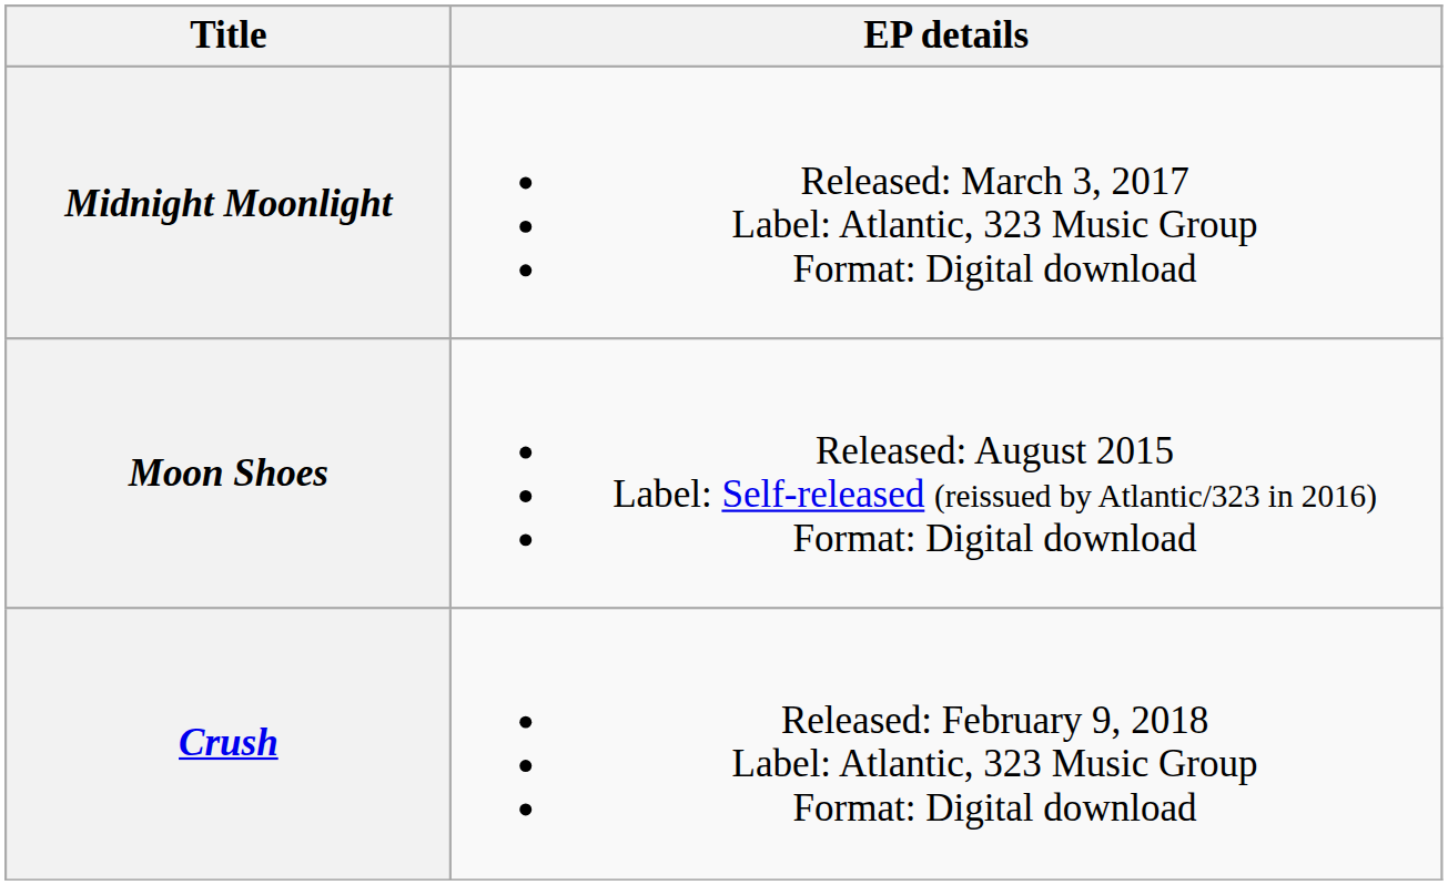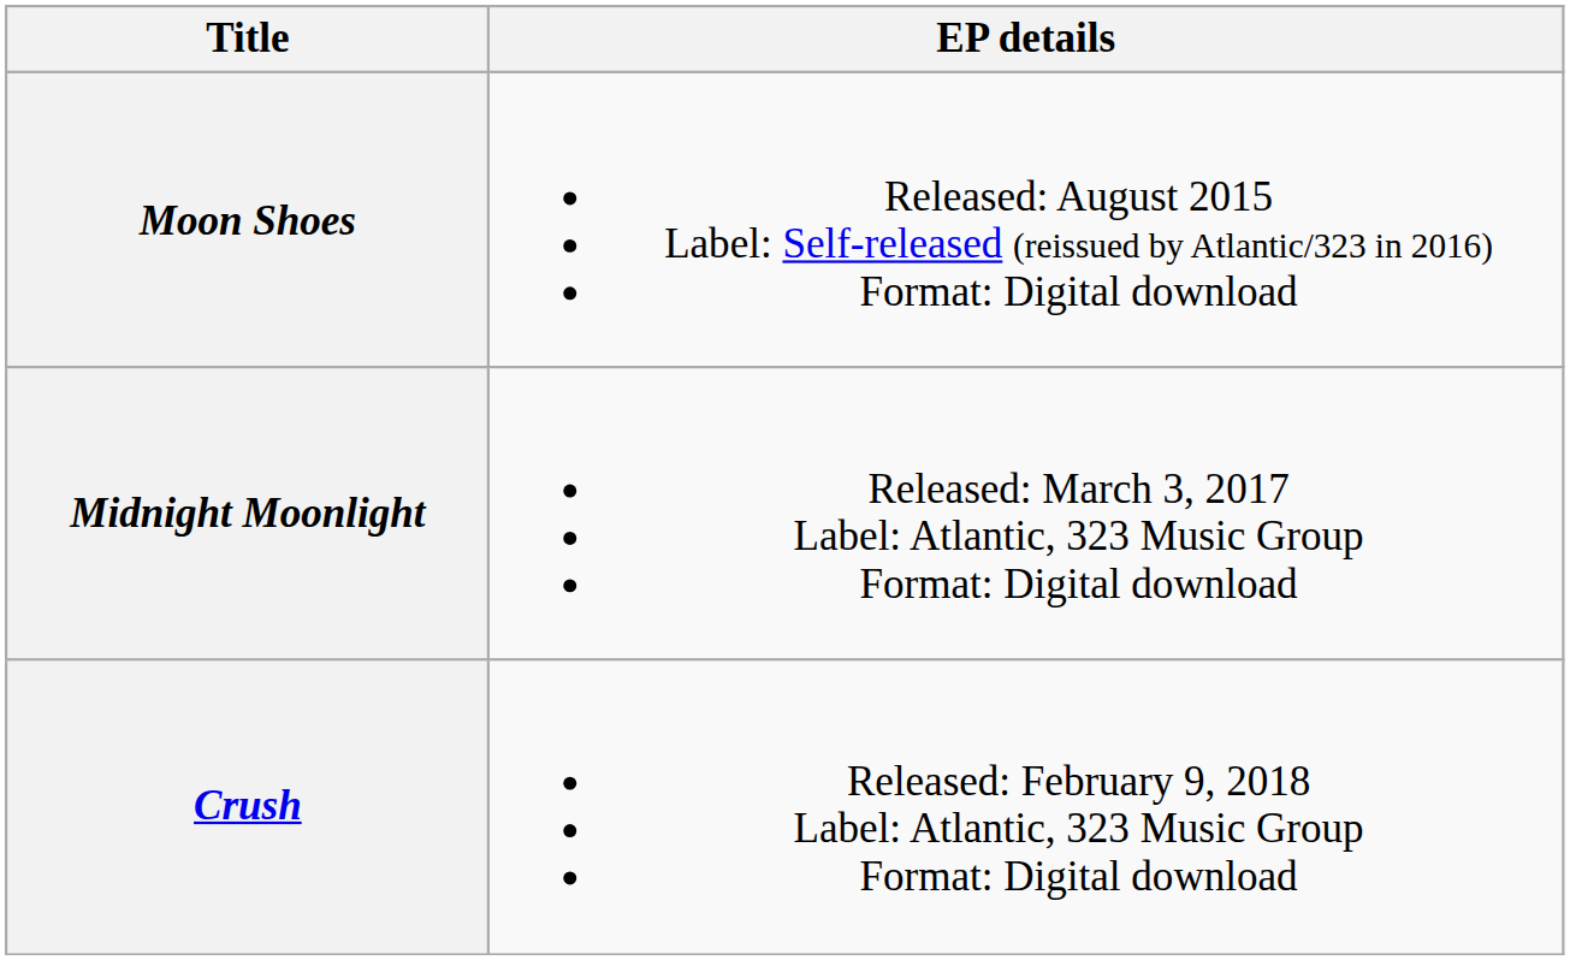rows swapped: Moon Shoes <-> Midnight Moonlight
